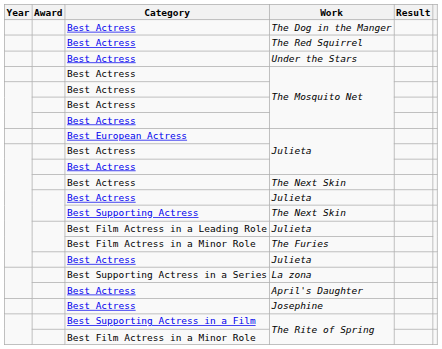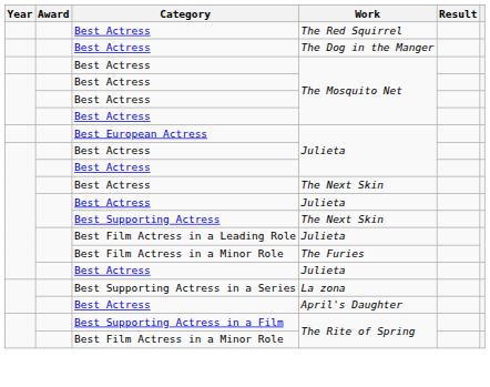rows swapped: The Red Squirrel <-> The Dog in the Manger
- row: Best Actress | Under the Stars
- row: Best Actress | Josephine
